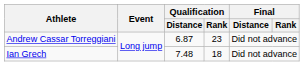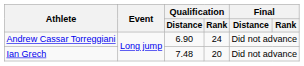Andrew Cassar Torreggiani | Qualification / Distance: 6.87 -> 6.90
Andrew Cassar Torreggiani | Qualification / Rank: 23 -> 24
Ian Grech | Qualification / Rank: 18 -> 20
